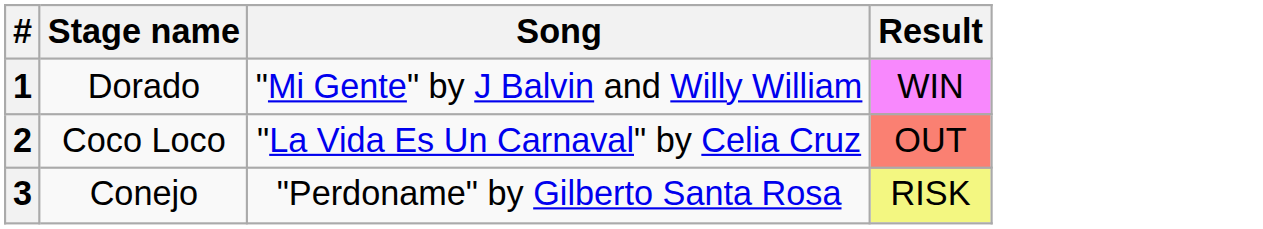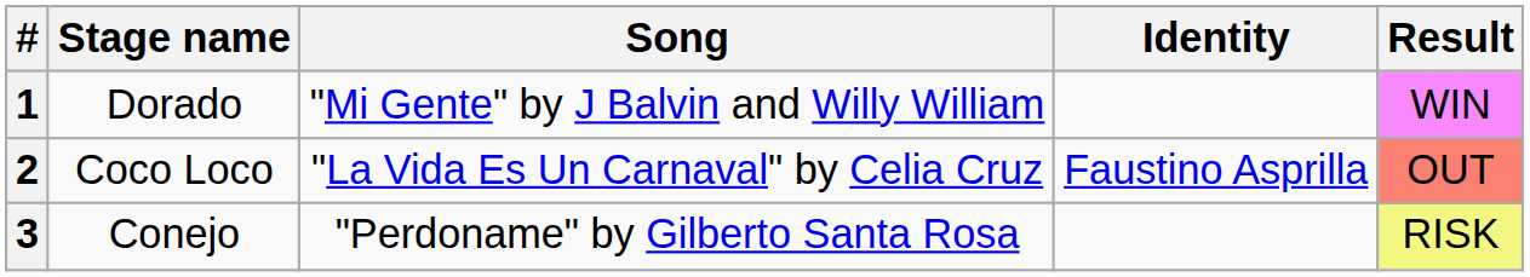+ column: Identity | Faustino Asprilla
